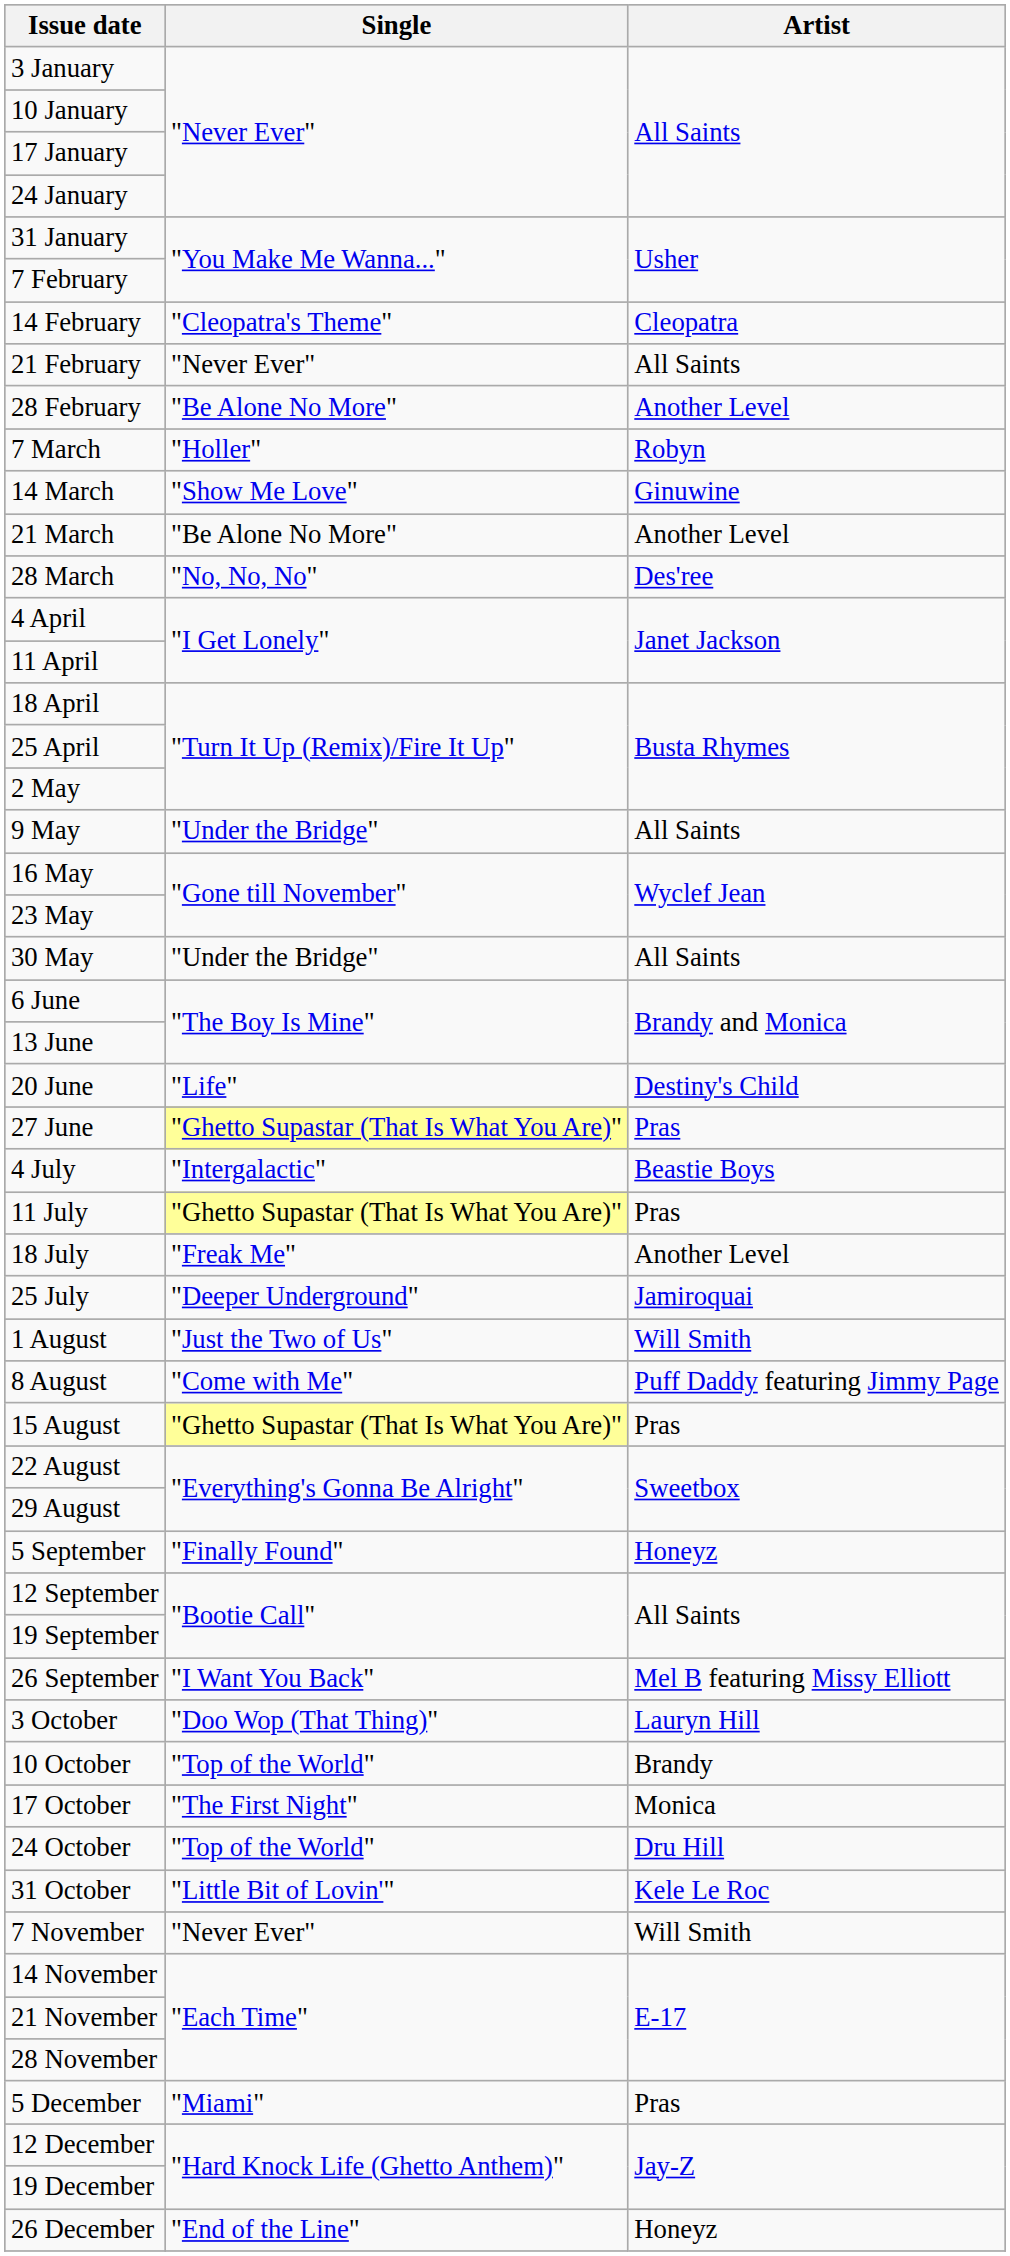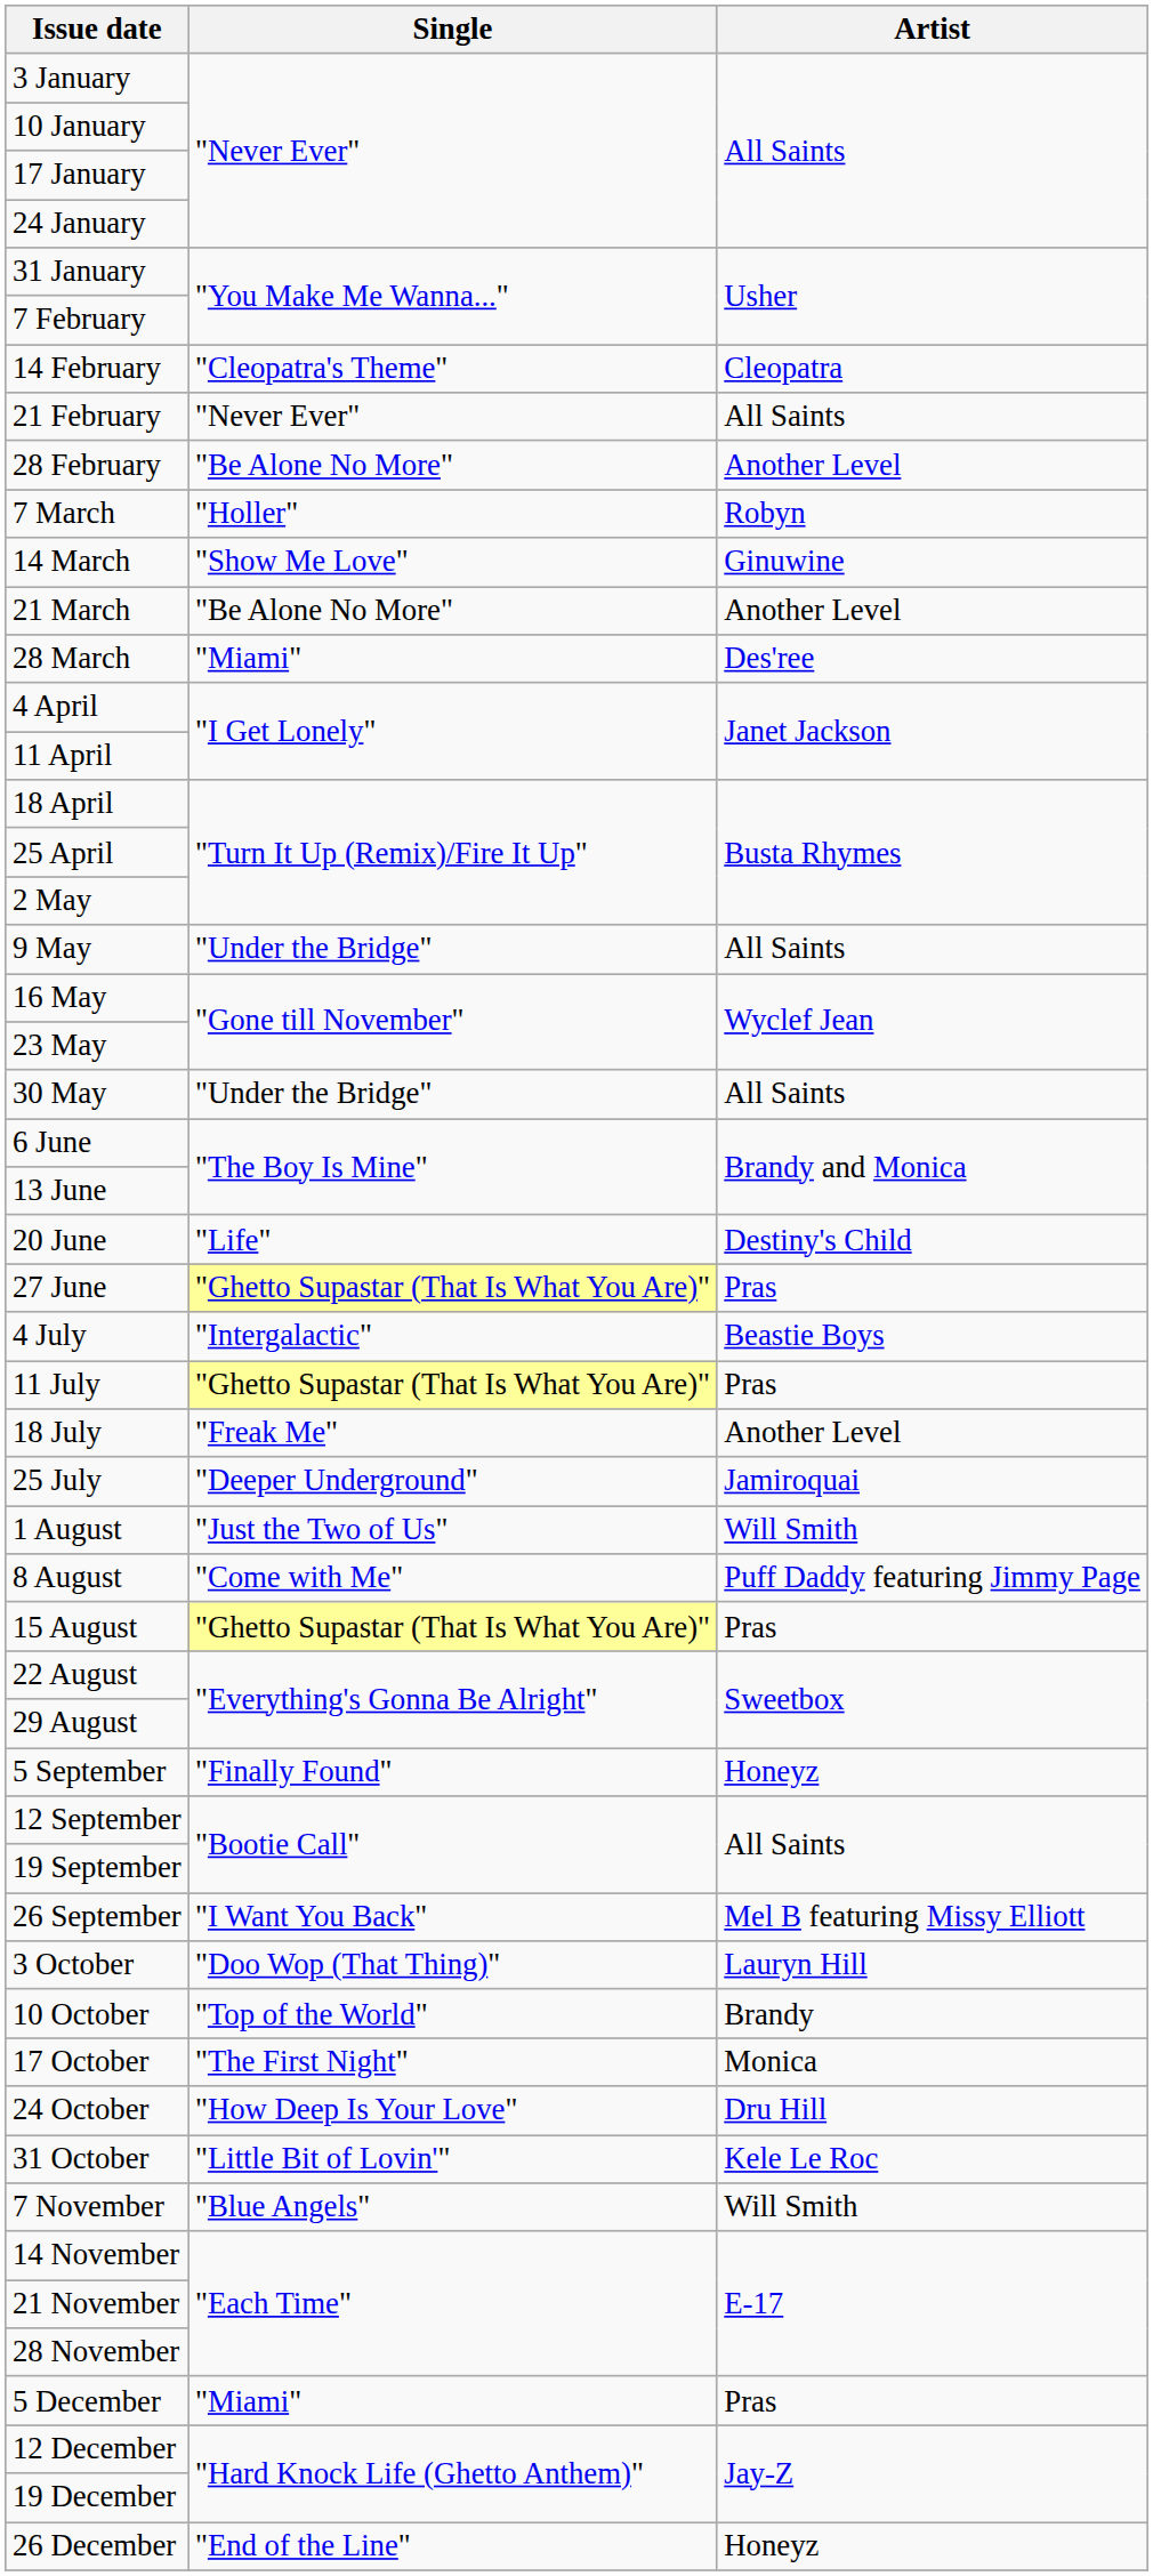28 March | Single: "No, No, No" -> "Miami"
24 October | Single: "Top of the World" -> "How Deep Is Your Love"
7 November | Single: "Never Ever" -> "Blue Angels"
